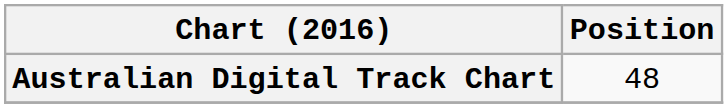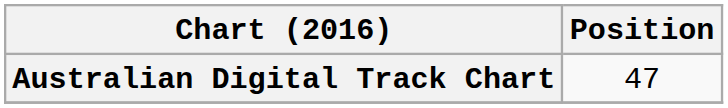Australian Digital Track Chart | Position: 48 -> 47
